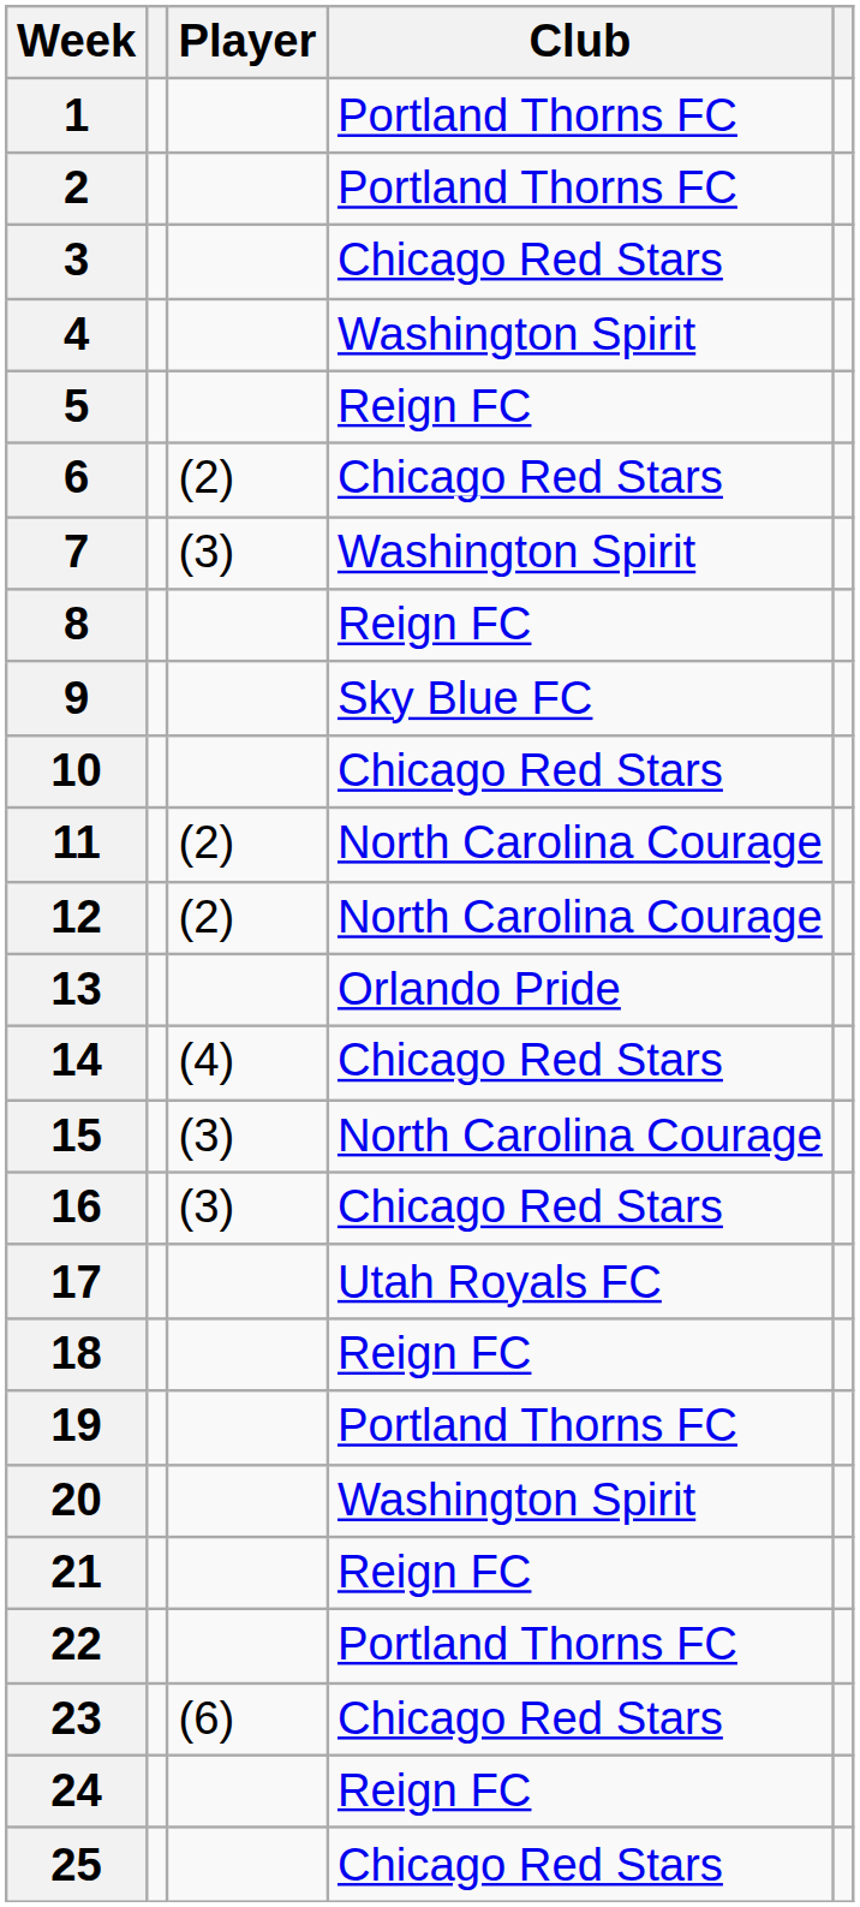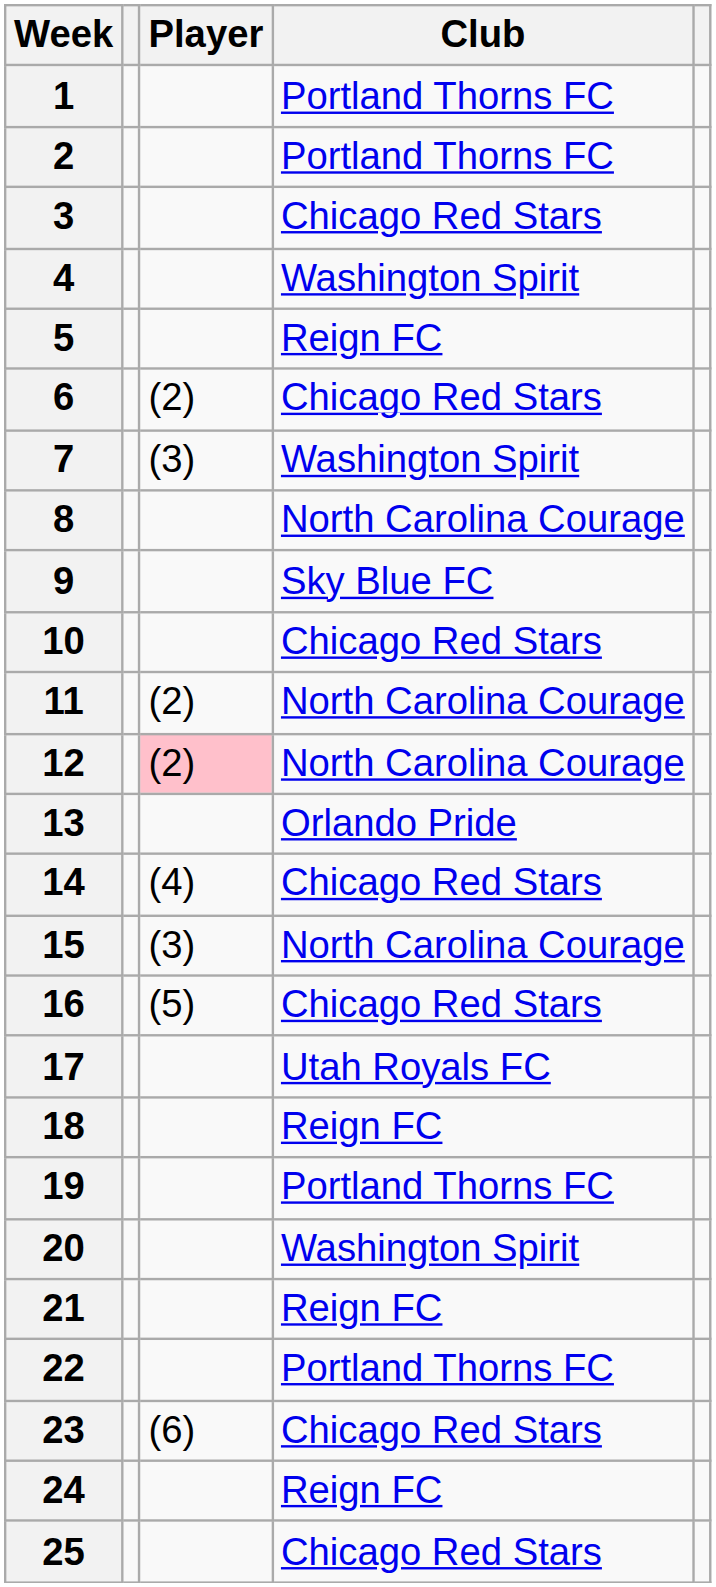8 | Club: Reign FC -> North Carolina Courage
12 | Player: no background -> pink background
16 | Player: (3) -> (5)
